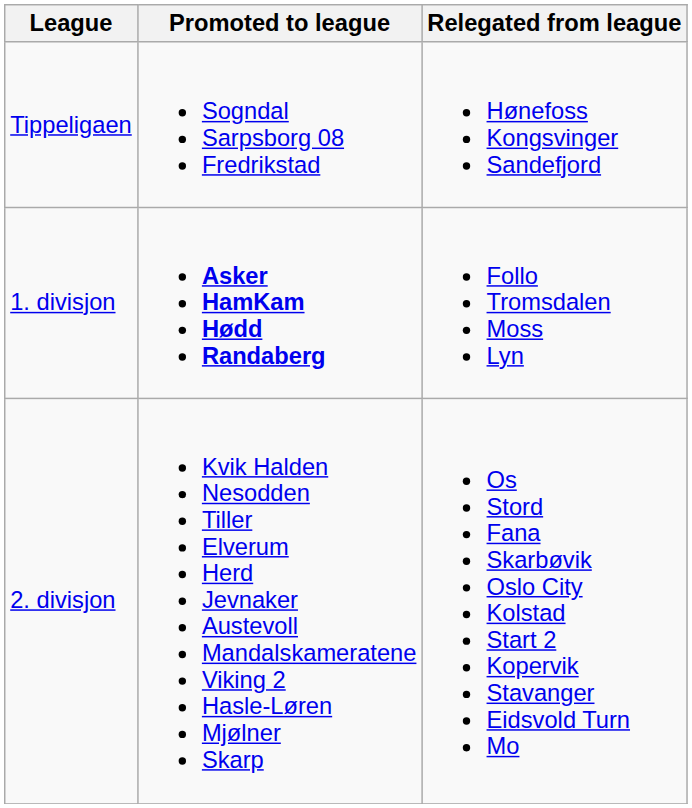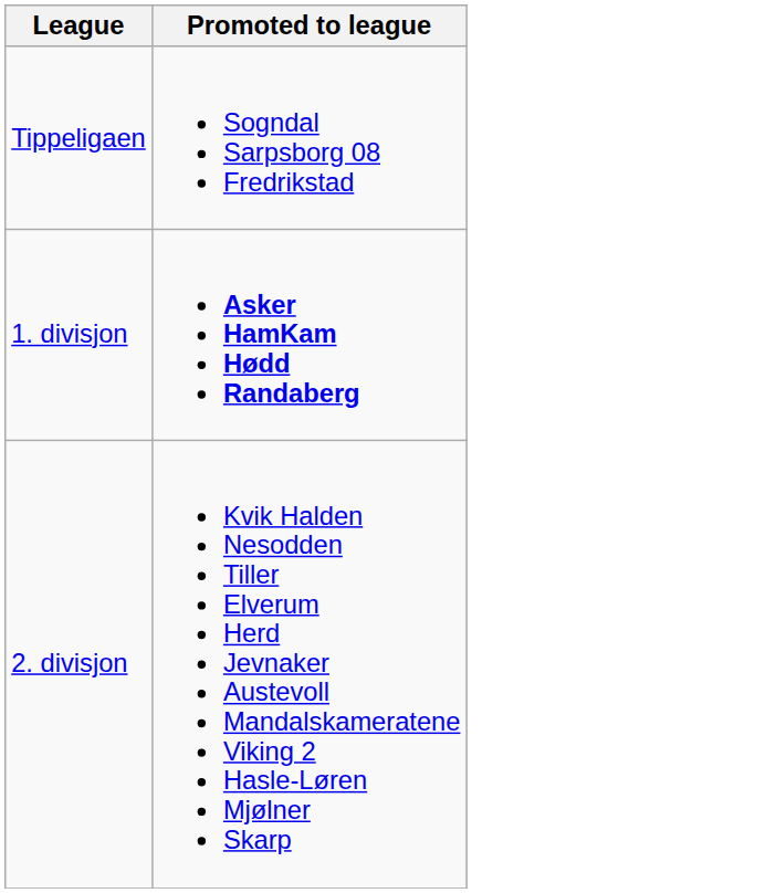- column: Relegated from league | Hønefoss Kongsvinger Sandefjord | Follo Tromsdalen Moss Lyn | Os Stord Fana Skarbøvik Oslo City Kolstad Start 2 Kopervik Stavanger Eidsvold Turn Mo
